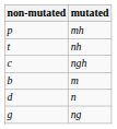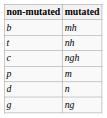mh | non-mutated: p -> b
m | non-mutated: b -> p
